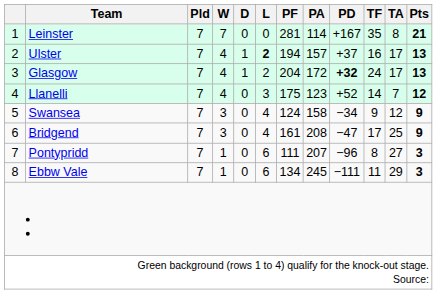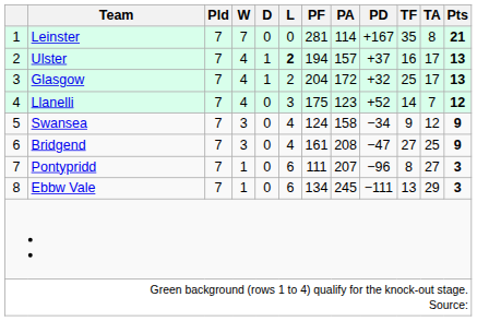Glasgow | PD: bold -> normal
Glasgow | TF: 24 -> 25
Bridgend | TF: 17 -> 27
Ebbw Vale | TF: 11 -> 13
